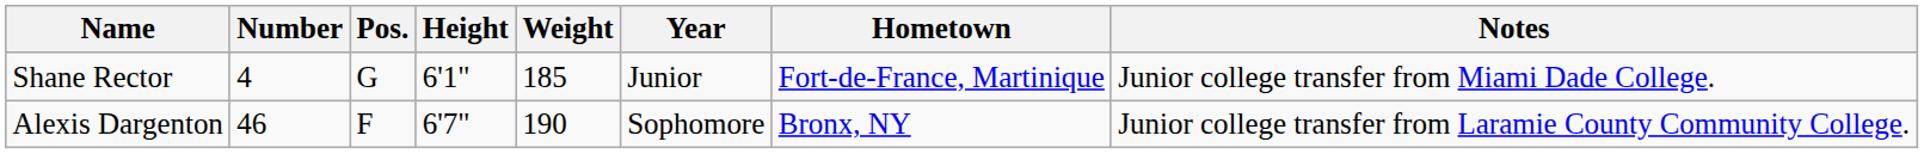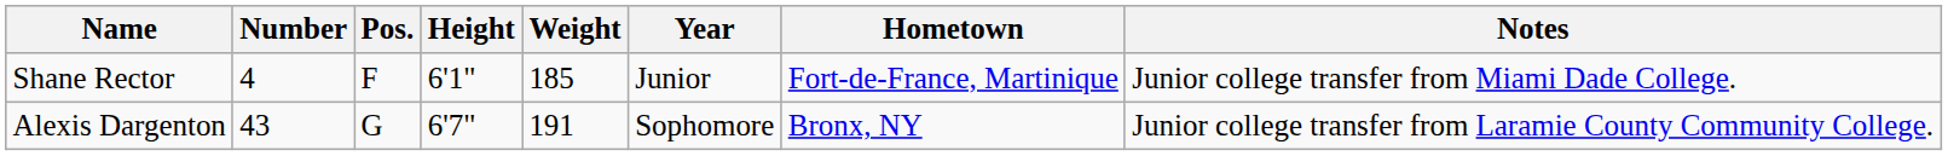Shane Rector | Pos.: G -> F
Alexis Dargenton | Number: 46 -> 43
Alexis Dargenton | Pos.: F -> G
Alexis Dargenton | Weight: 190 -> 191
